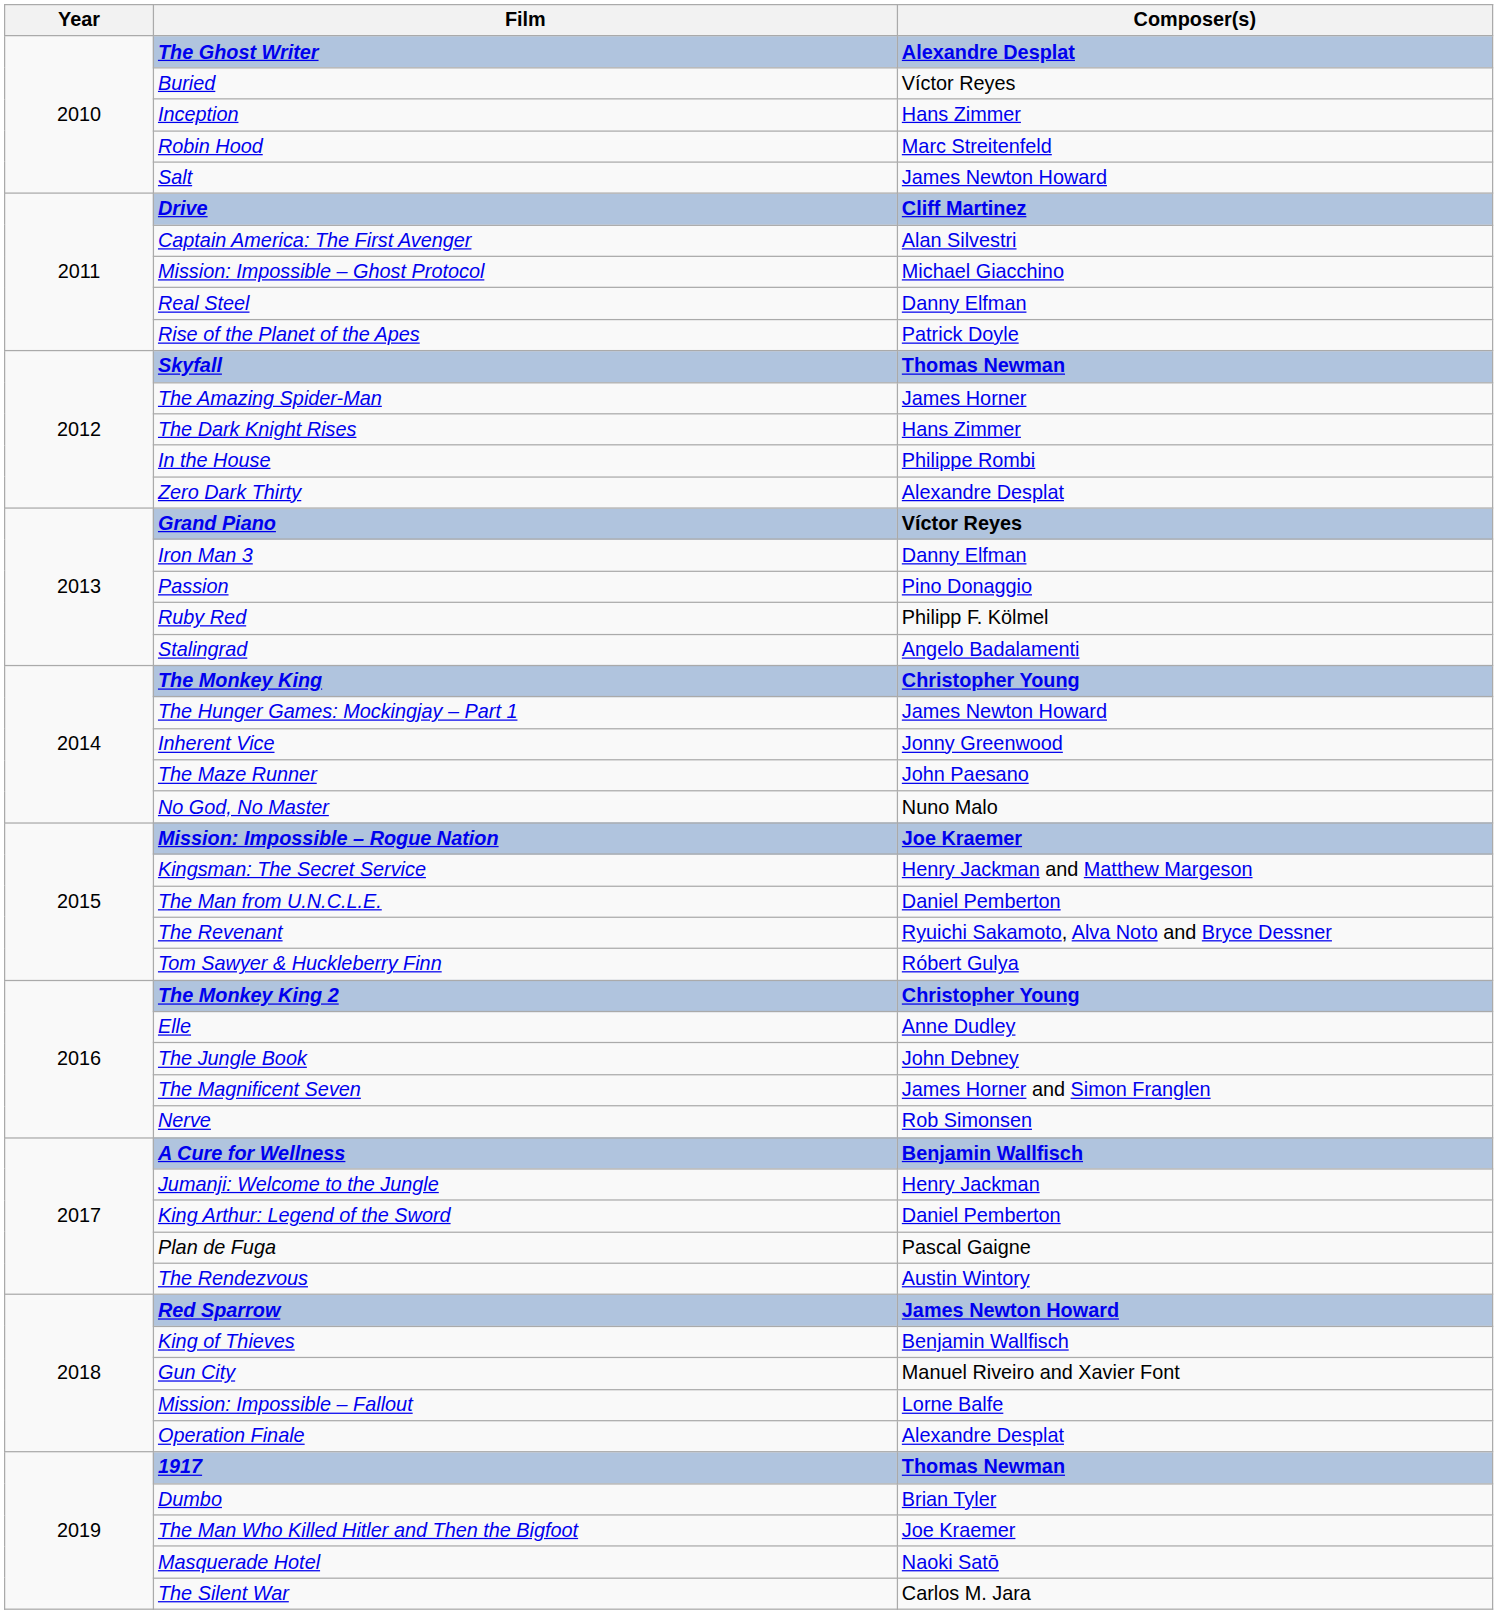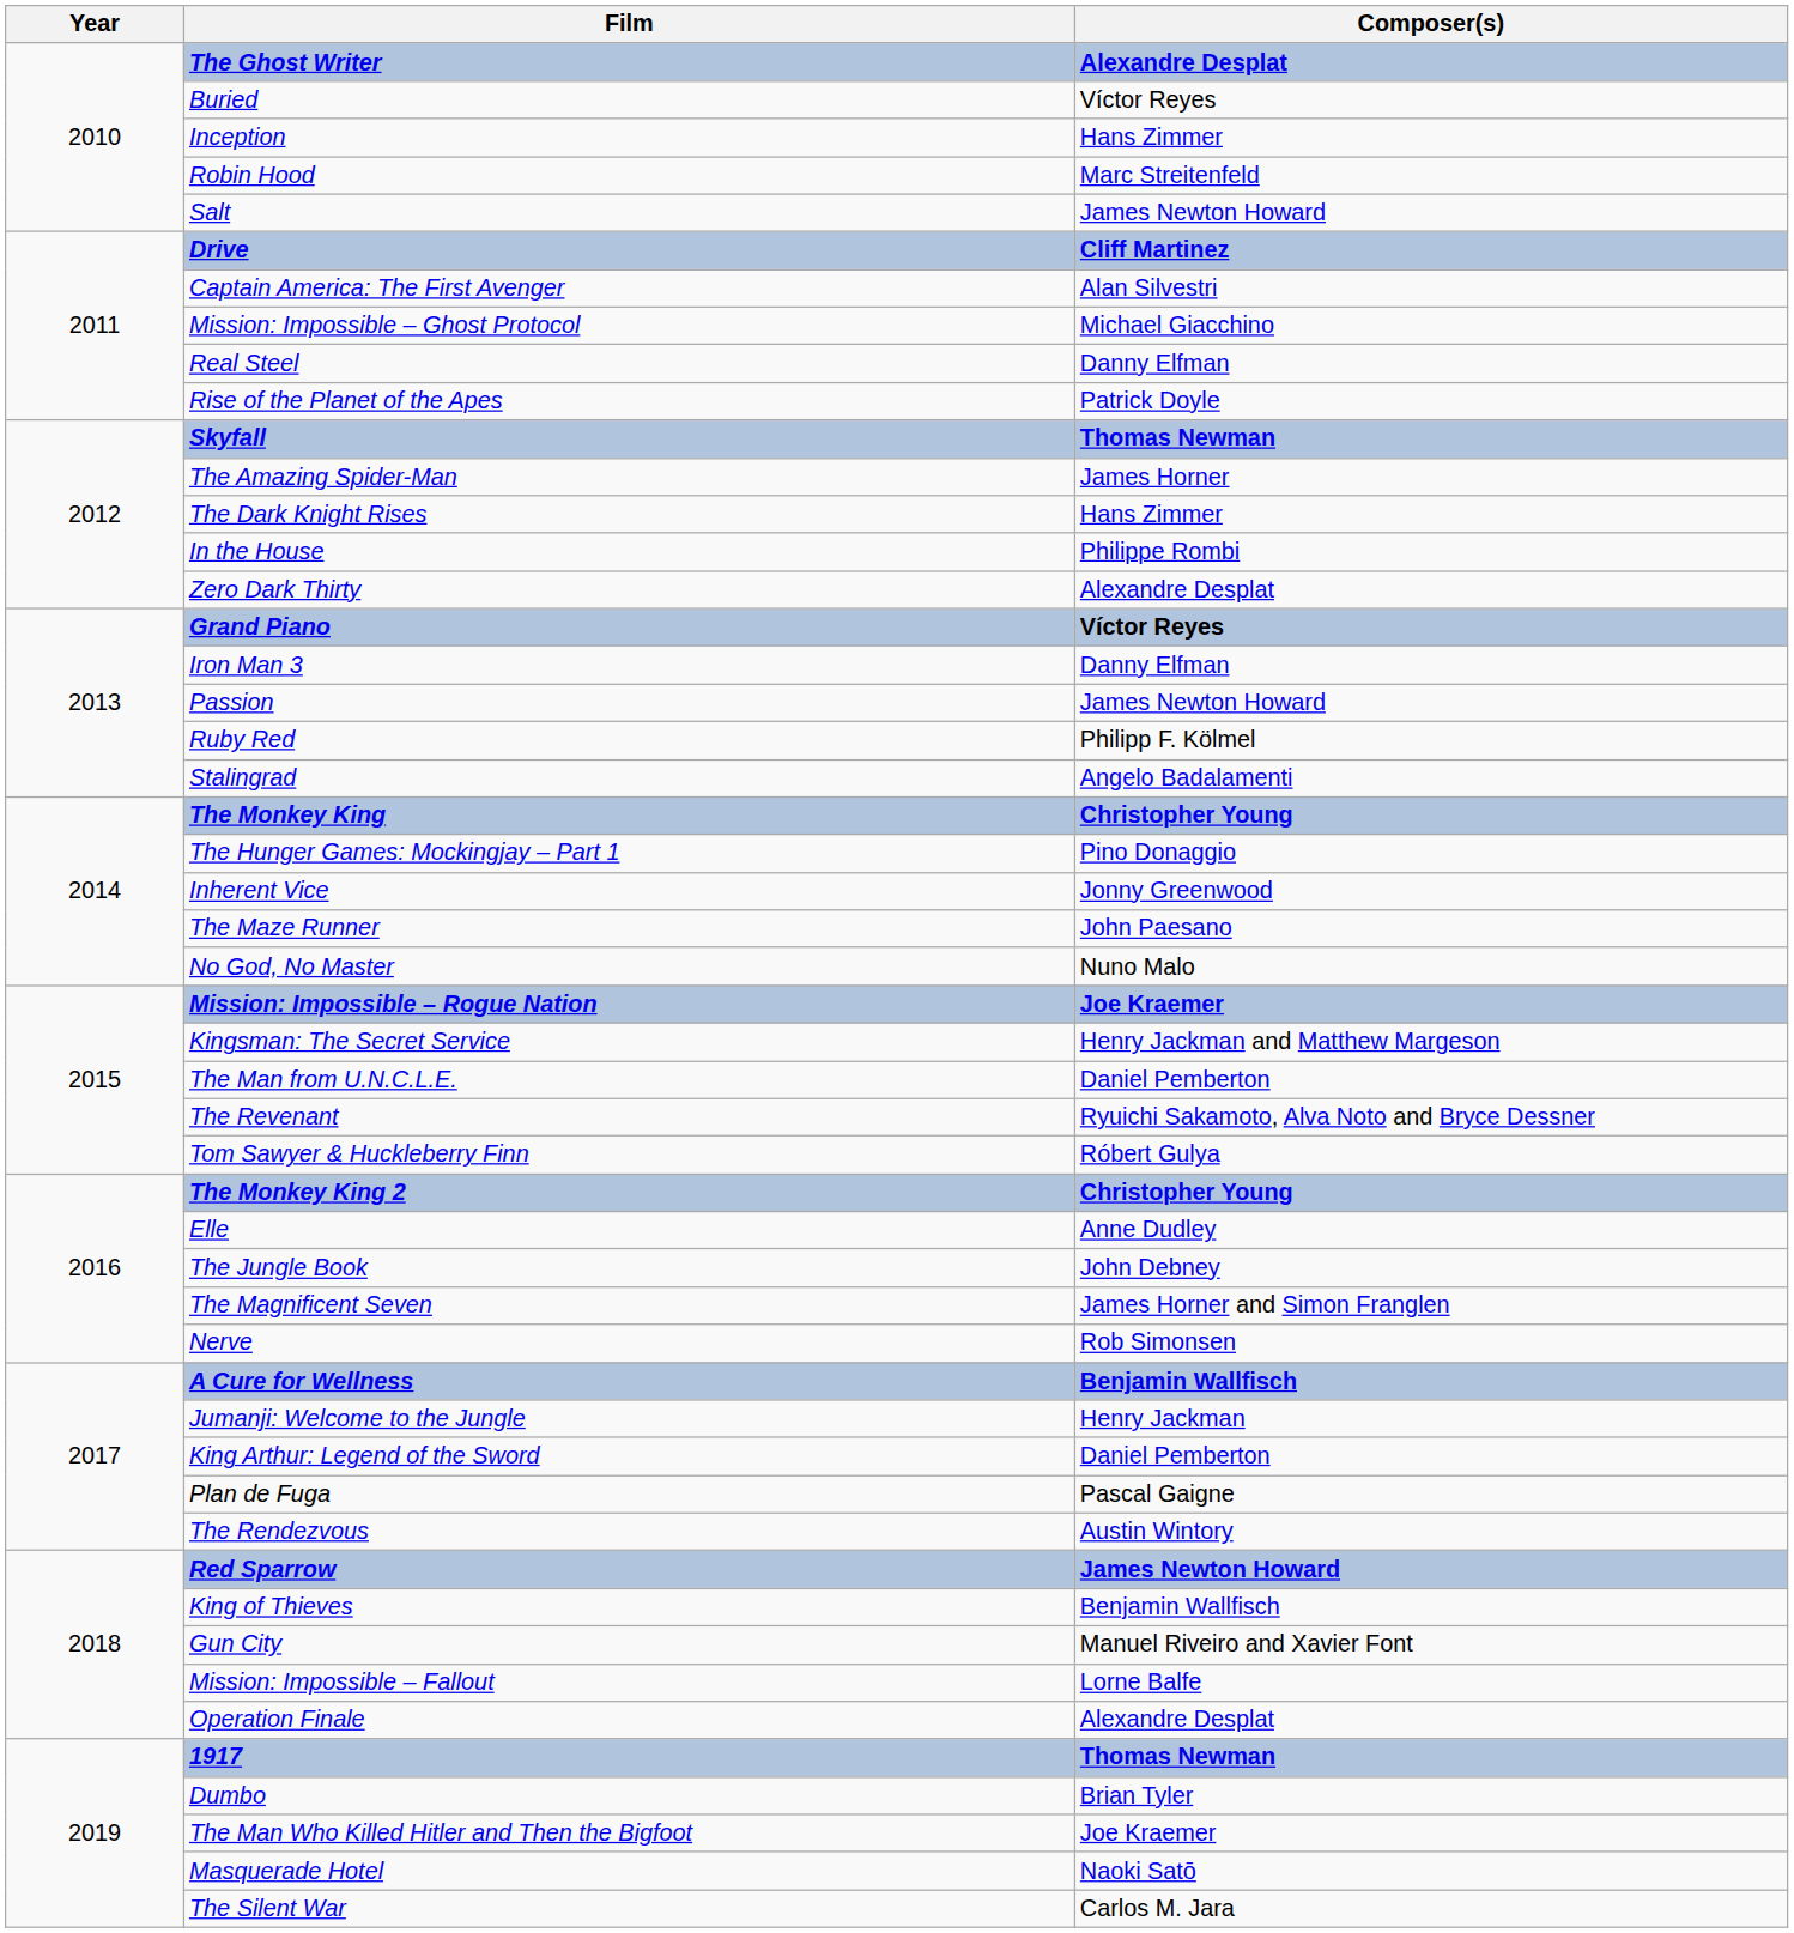Passion | Composer(s): Pino Donaggio -> James Newton Howard
The Hunger Games: Mockingjay – Part 1 | Composer(s): James Newton Howard -> Pino Donaggio
